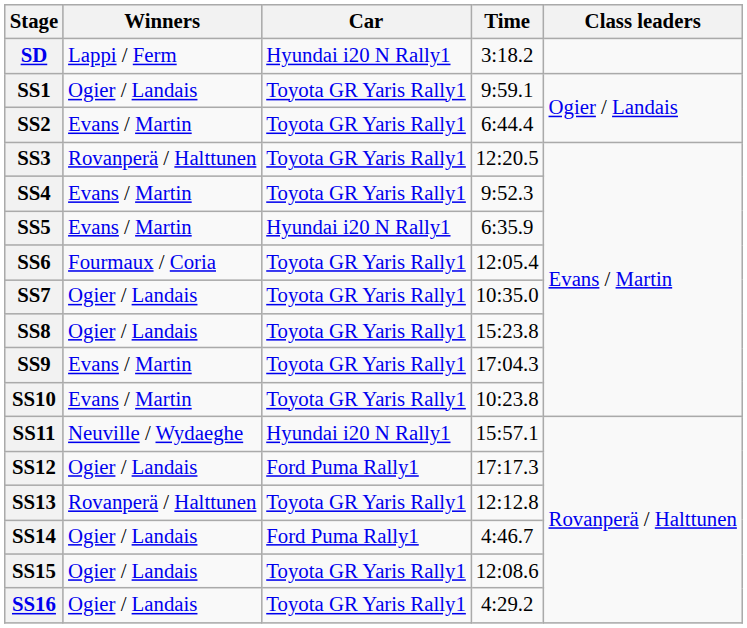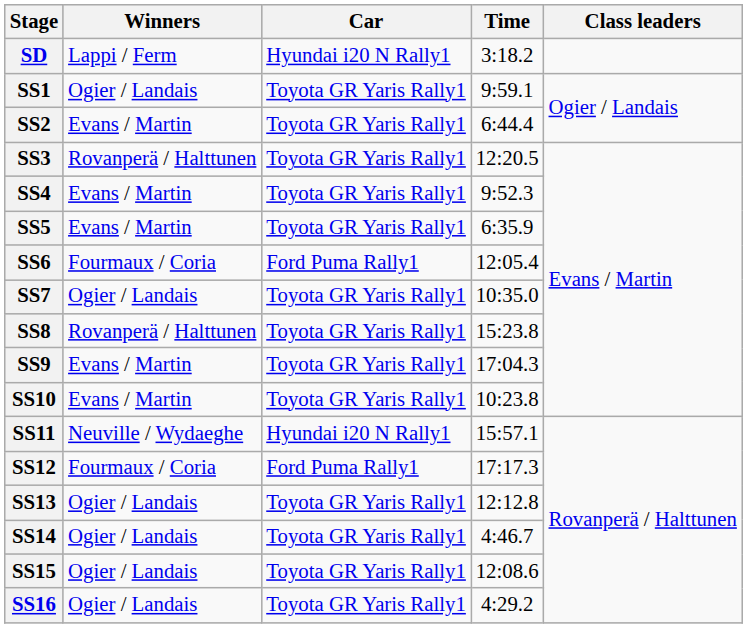SS5 | Car: Hyundai i20 N Rally1 -> Toyota GR Yaris Rally1
SS6 | Car: Toyota GR Yaris Rally1 -> Ford Puma Rally1
SS8 | Winners: Ogier / Landais -> Rovanperä / Halttunen
SS12 | Winners: Ogier / Landais -> Fourmaux / Coria
SS13 | Winners: Rovanperä / Halttunen -> Ogier / Landais
SS14 | Car: Ford Puma Rally1 -> Toyota GR Yaris Rally1
